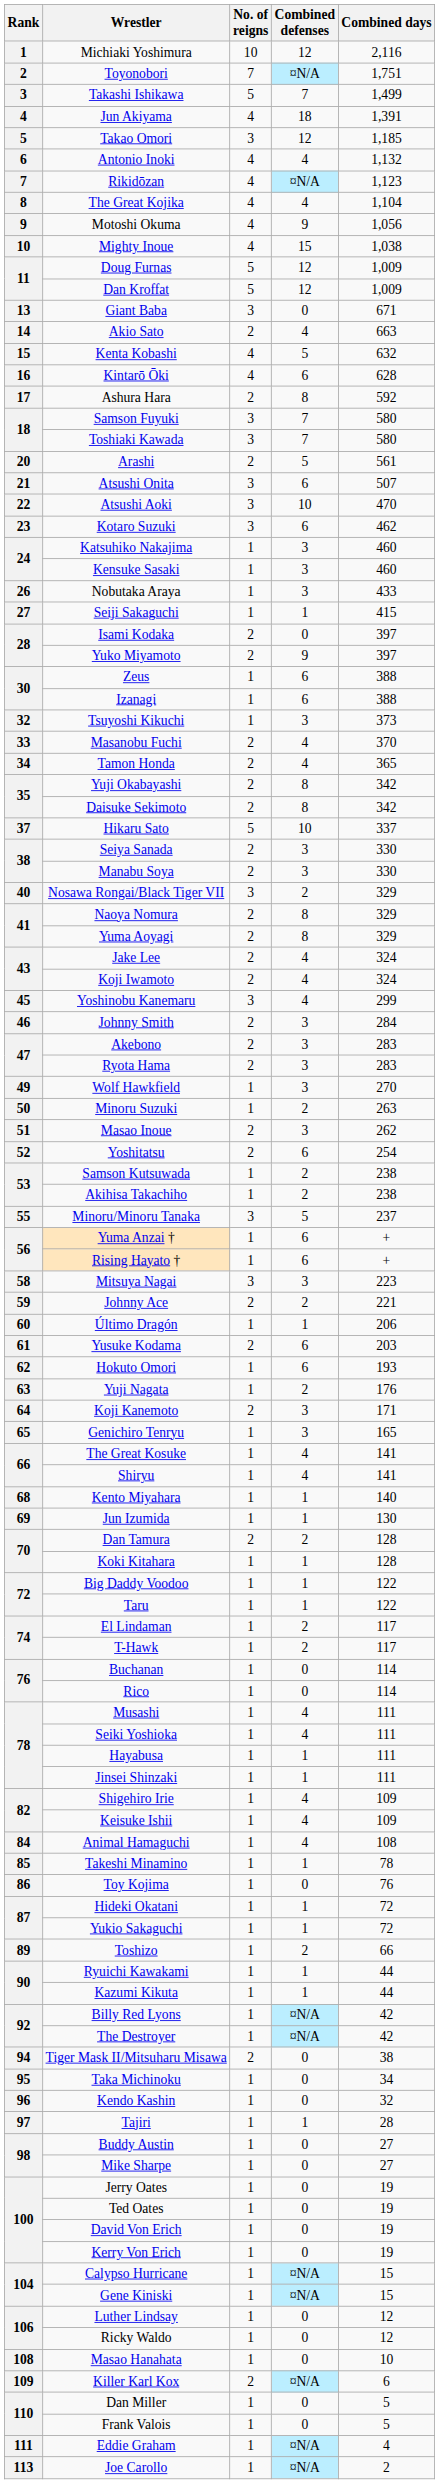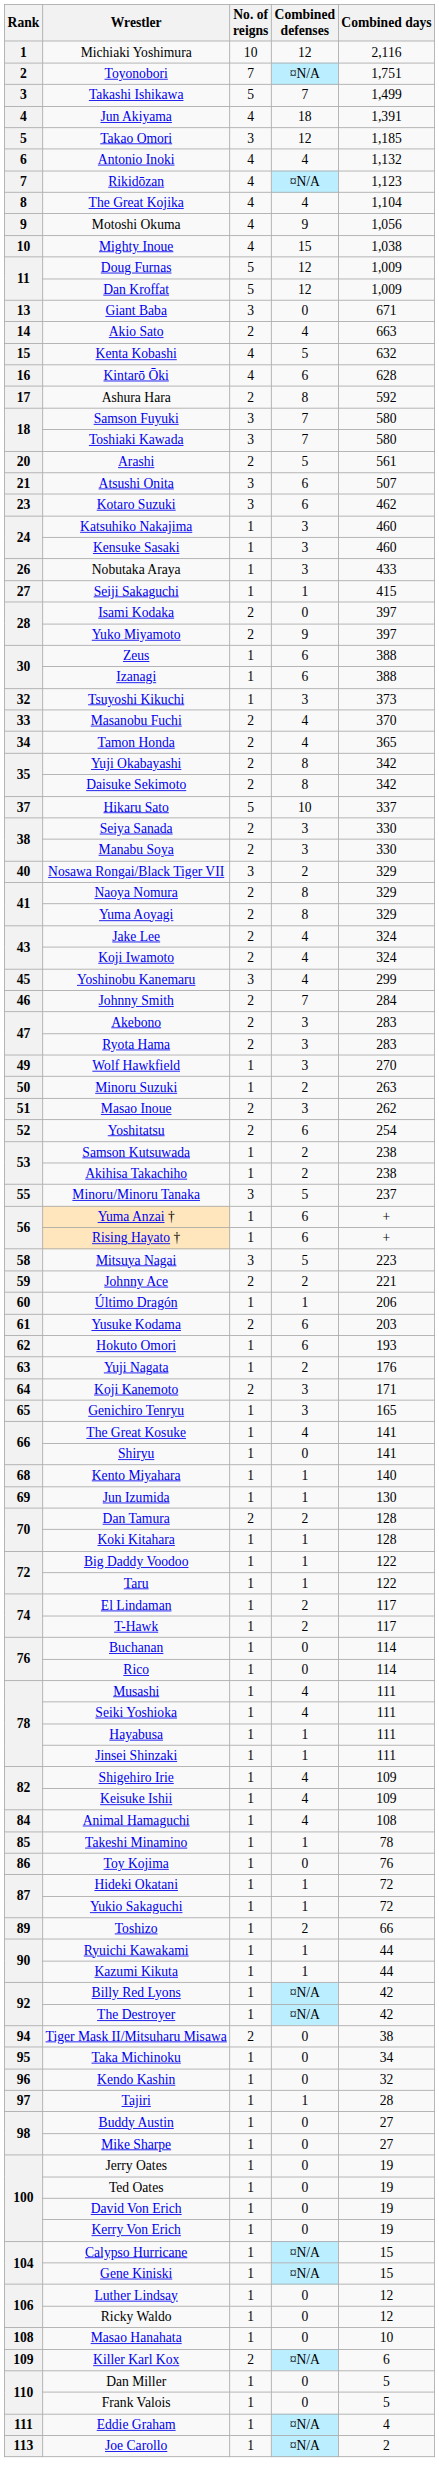- row: 22 | Atsushi Aoki | 3 | 10 | 470
Johnny Smith | Combined defenses: 3 -> 7
Mitsuya Nagai | Combined defenses: 3 -> 5
Shiryu | Combined defenses: 4 -> 0
